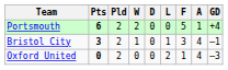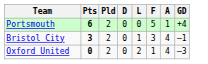- column: W | 2 | 1 | 0
